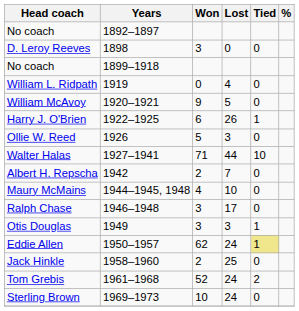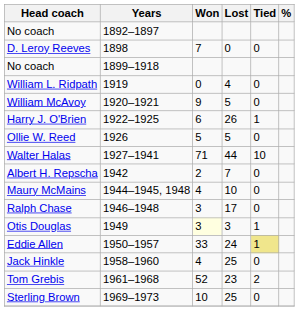D. Leroy Reeves | Won: 3 -> 7
Ollie W. Reed | Lost: 3 -> 5
Otis Douglas | Won: no background -> lightyellow background
Eddie Allen | Won: 62 -> 33
Jack Hinkle | Won: 2 -> 4
Tom Grebis | Lost: 24 -> 23
Sterling Brown | Lost: 24 -> 25
